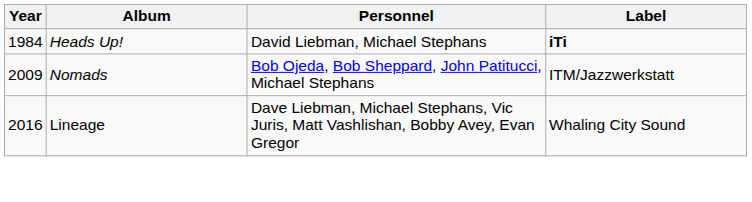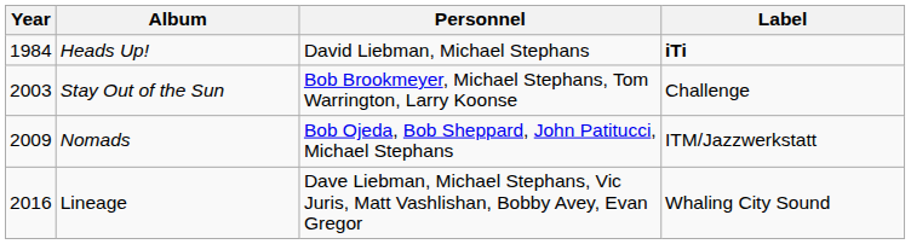+ row: 2003 | Stay Out of the Sun | Bob Brookmeyer, Michael Stephans, Tom Warrington, Larry Koonse | Challenge
